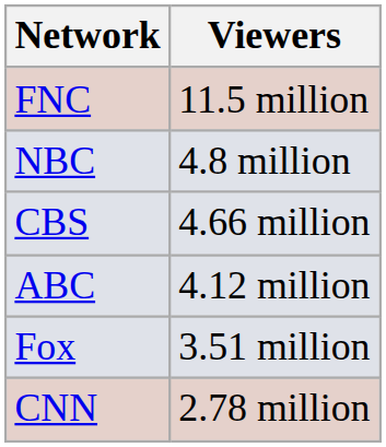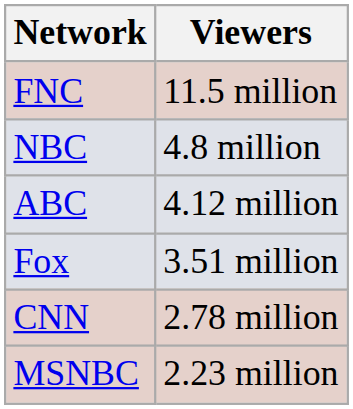- row: CBS | 4.66 million
+ row: MSNBC | 2.23 million
